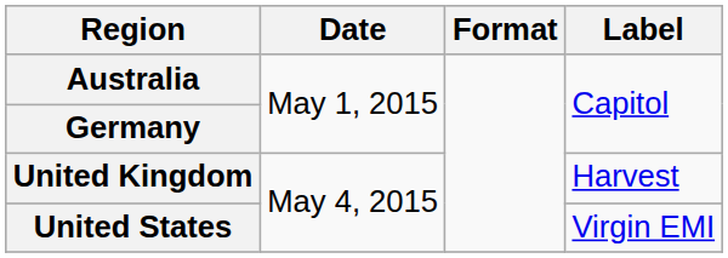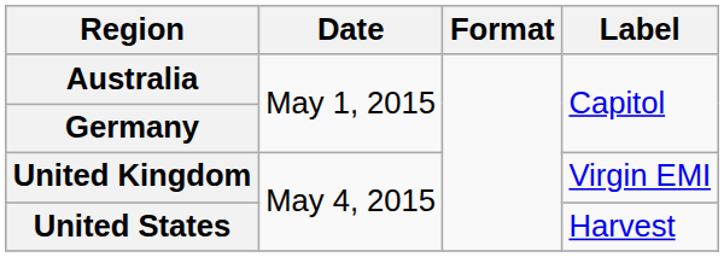United Kingdom | Label: Harvest -> Virgin EMI
United States | Label: Virgin EMI -> Harvest
